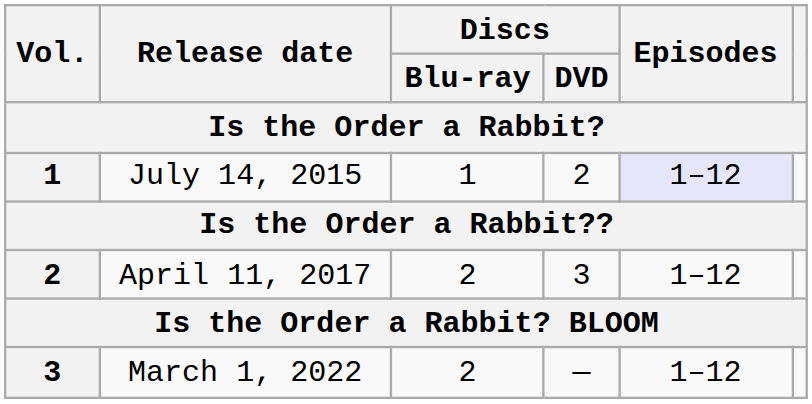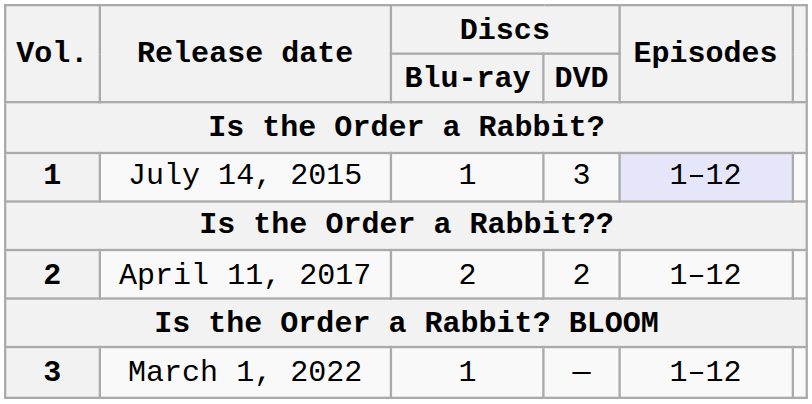July 14, 2015 | Discs / DVD: 2 -> 3
April 11, 2017 | Discs / DVD: 3 -> 2
March 1, 2022 | Discs / Blu-ray: 2 -> 1
